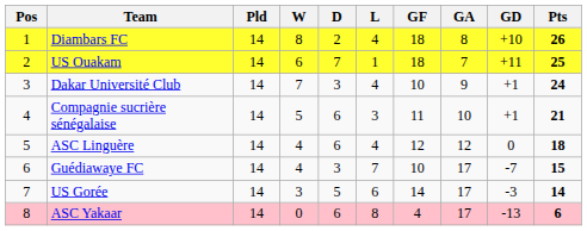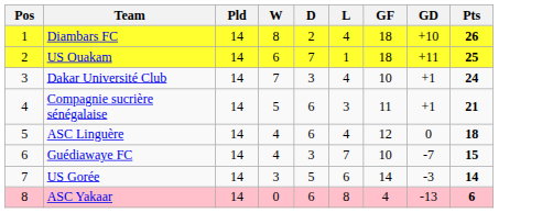- column: GA | 8 | 7 | 9 | 10 | 12 | 17 | 17 | 17
